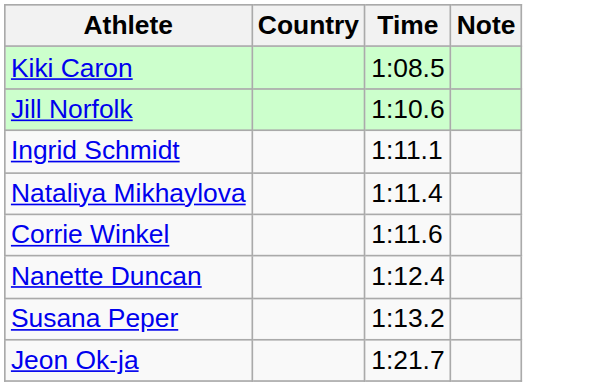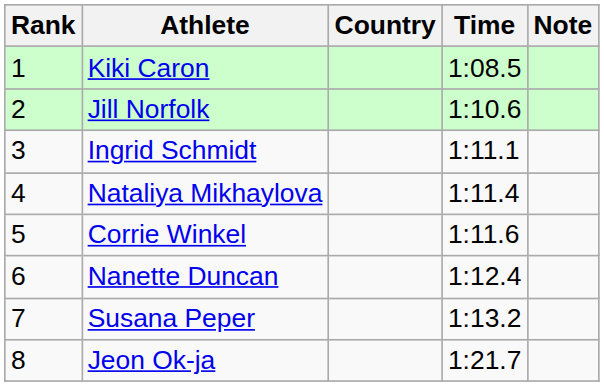+ column: Rank | 1 | 2 | 3 | 4 | 5 | 6 | 7 | 8
